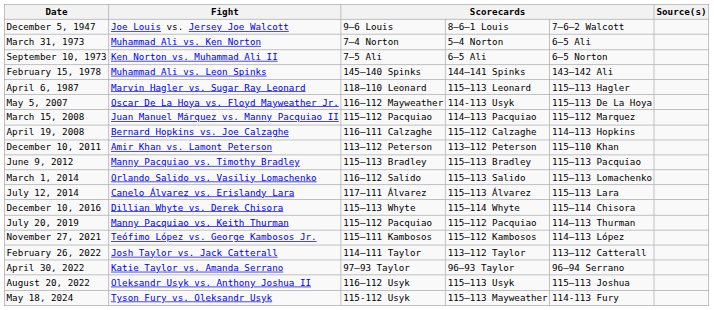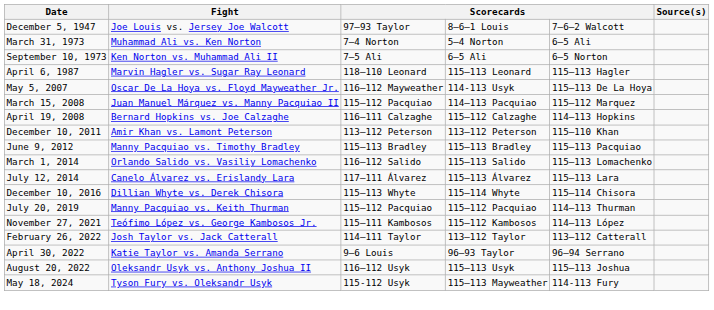December 5, 1947 | column 3: 9–6 Louis -> 97–93 Taylor
- row: February 15, 1978 | Muhammad Ali vs. Leon Spinks | 145–140 Spinks | 144–141 Spinks | 143–142 Ali
April 30, 2022 | column 3: 97–93 Taylor -> 9–6 Louis
